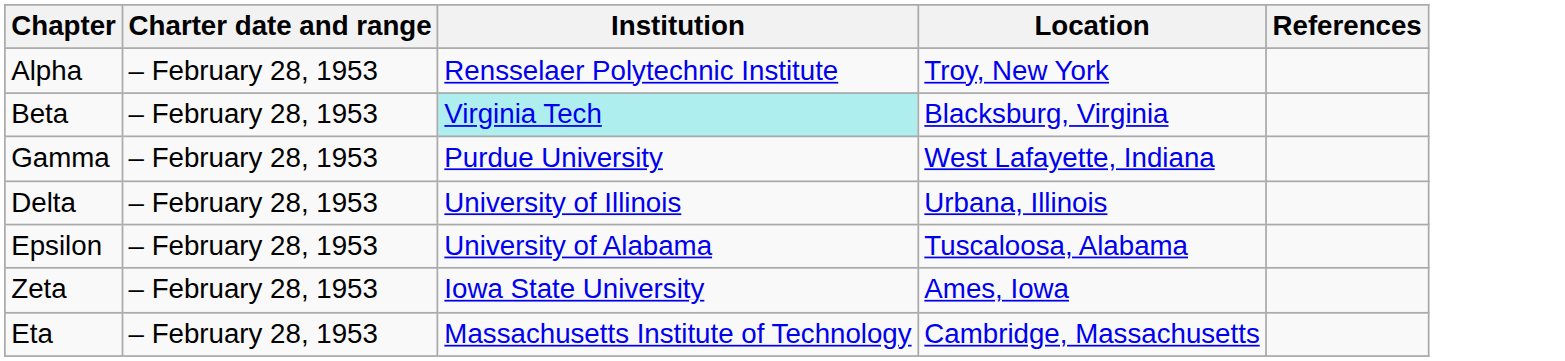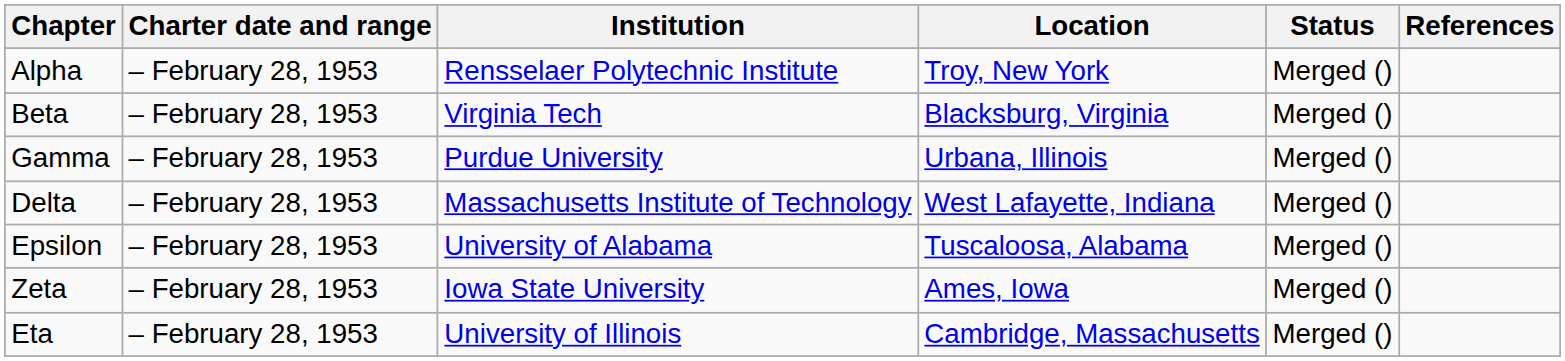+ column: Status | Merged () | Merged () | Merged () | Merged () | Merged () | Merged () | Merged ()
Beta | Institution: paleturquoise background -> no background
Gamma | Location: West Lafayette, Indiana -> Urbana, Illinois
Delta | Institution: University of Illinois -> Massachusetts Institute of Technology
Delta | Location: Urbana, Illinois -> West Lafayette, Indiana
Eta | Institution: Massachusetts Institute of Technology -> University of Illinois
